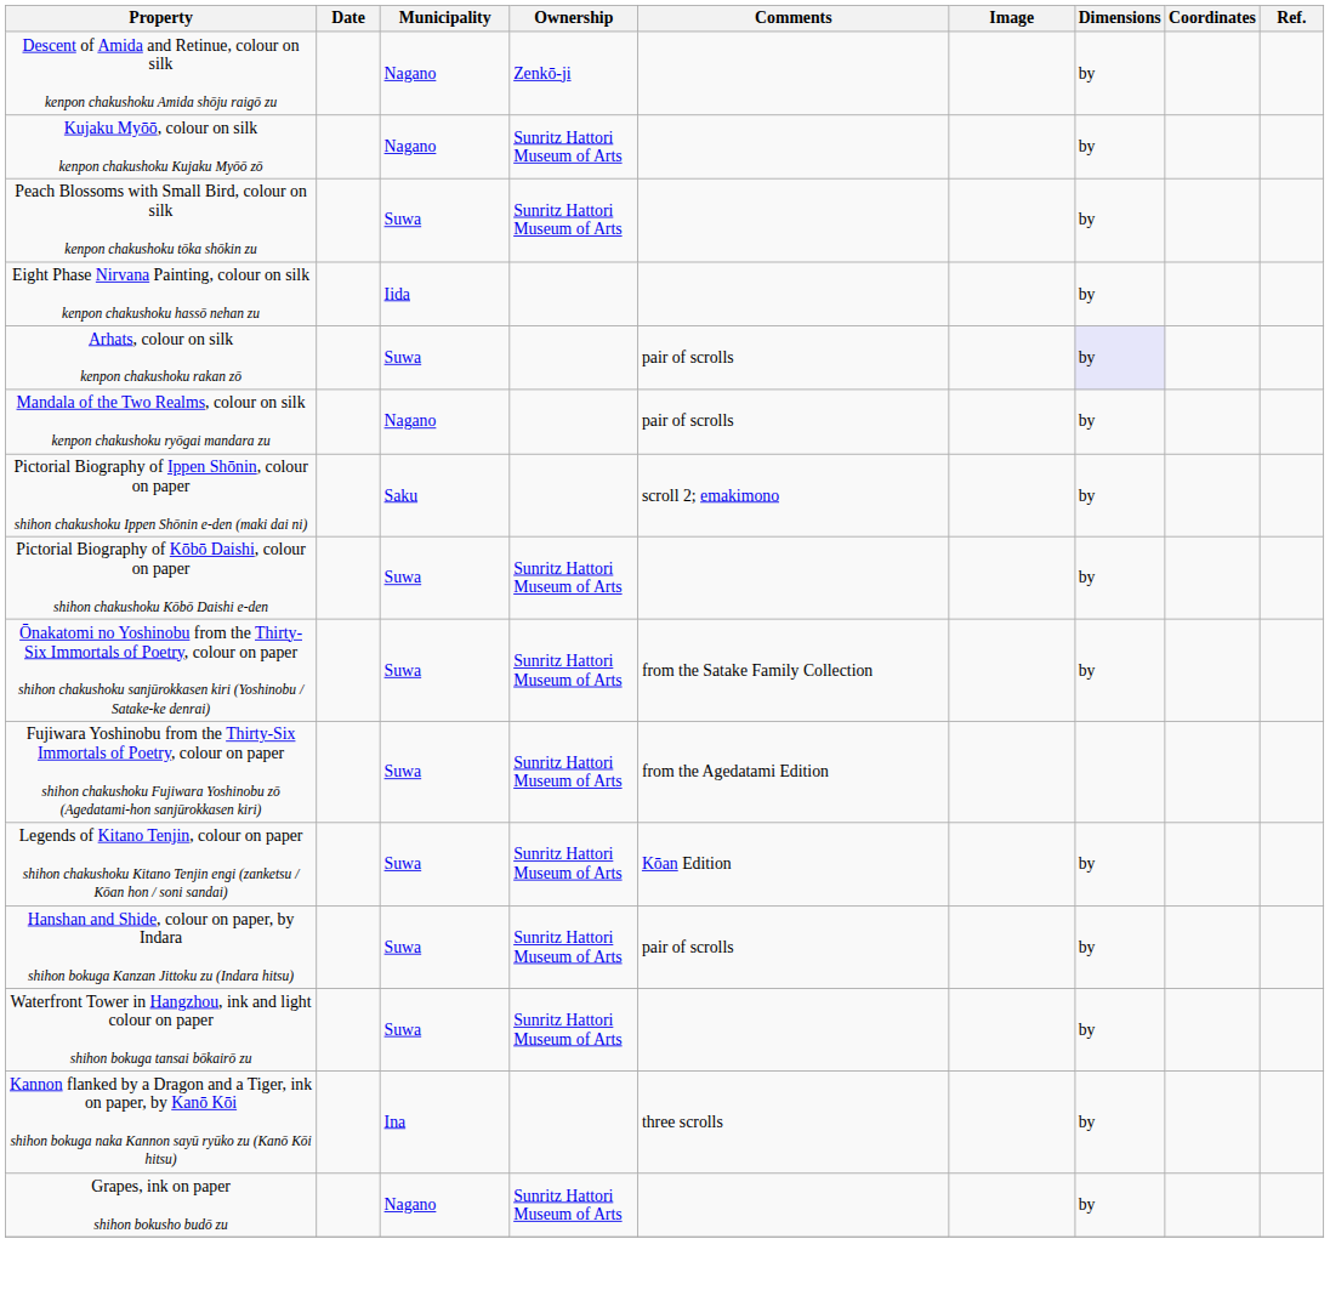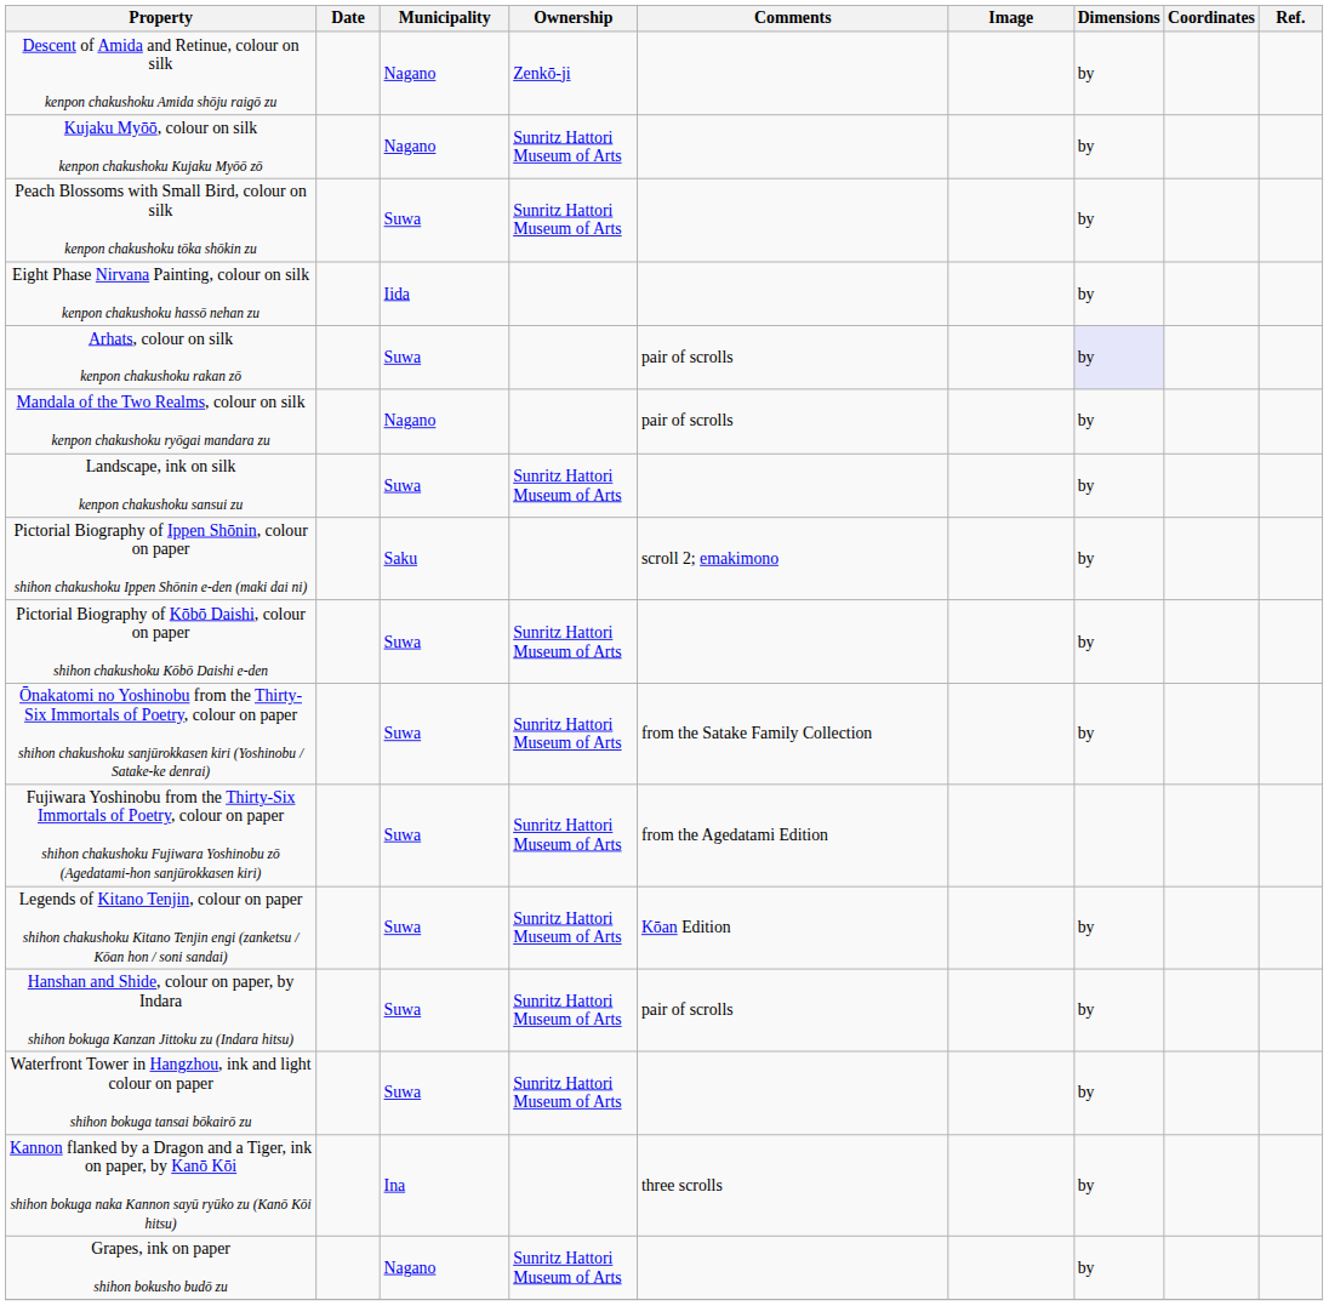+ row: Landscape, ink on silk kenpon chakushoku sansui zu | Suwa | Sunritz Hattori Museum of Arts | by
